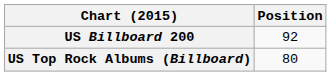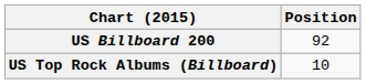US Top Rock Albums (Billboard) | Position: 80 -> 10
